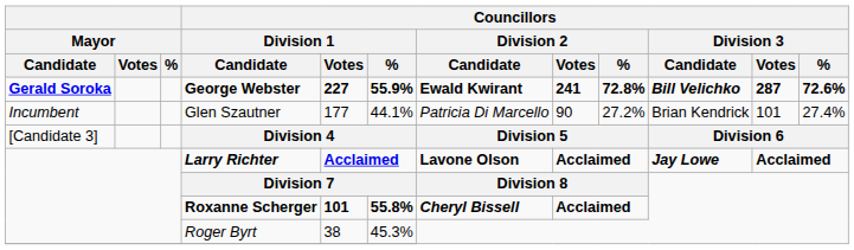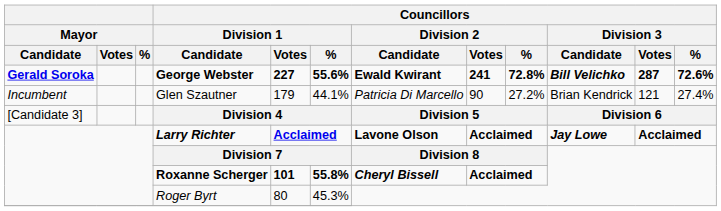George Webster | Councillors / Division 1 / %: 55.9% -> 55.6%
Glen Szautner | Councillors / Division 1 / Votes: 177 -> 179
Glen Szautner | Councillors / Division 3 / Votes: 101 -> 121
Roger Byrt | Councillors / Division 1 / Votes: 38 -> 80
